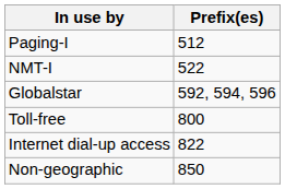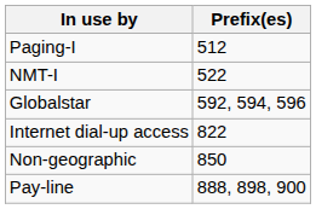- row: Toll-free | 800
+ row: Pay-line | 888, 898, 900
